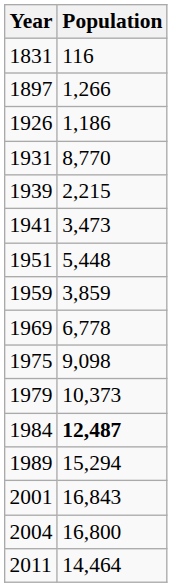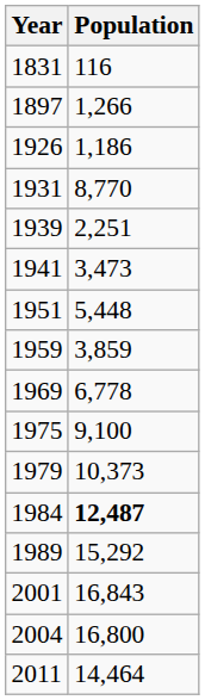1939 | Population: 2,215 -> 2,251
1975 | Population: 9,098 -> 9,100
1989 | Population: 15,294 -> 15,292
